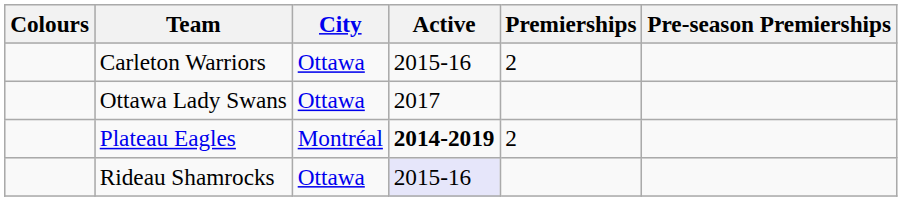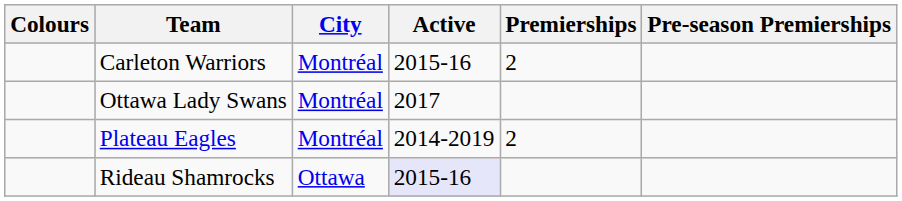Carleton Warriors | City: Ottawa -> Montréal
Ottawa Lady Swans | City: Ottawa -> Montréal
Plateau Eagles | Active: bold -> normal
